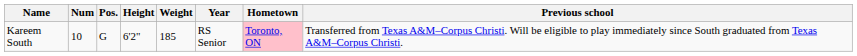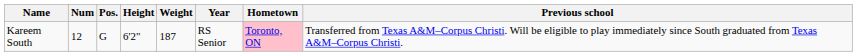Kareem South | Num: 10 -> 12
Kareem South | Weight: 185 -> 187
